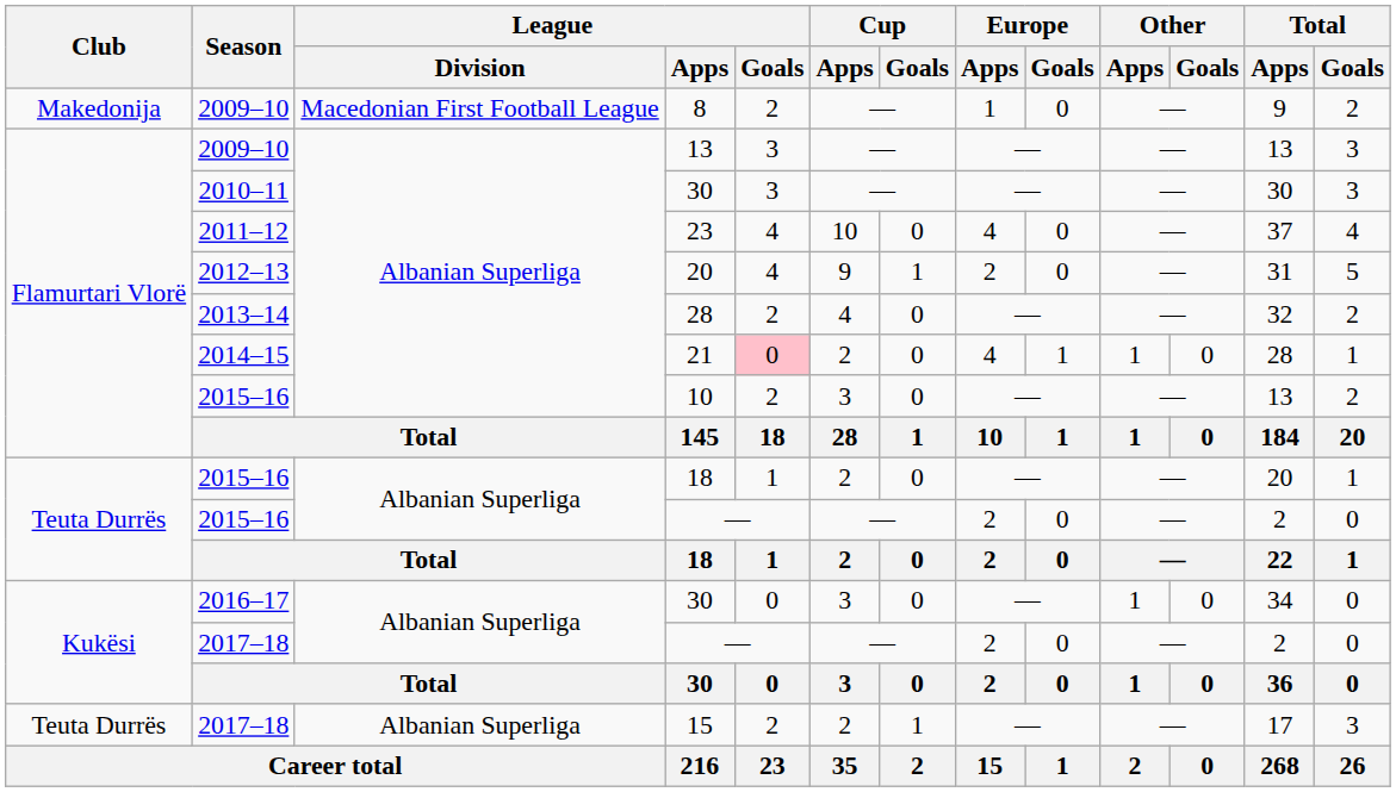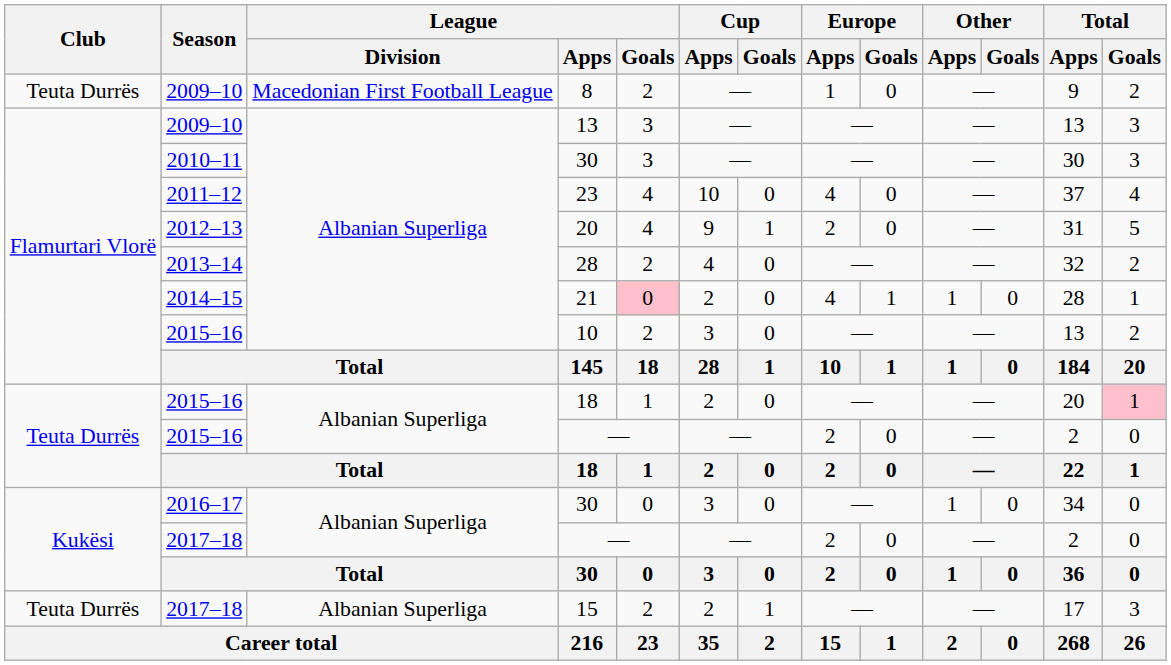8 | Club: Makedonija -> Teuta Durrës
2015–16 / 18 | Total / Goals: no background -> pink background
